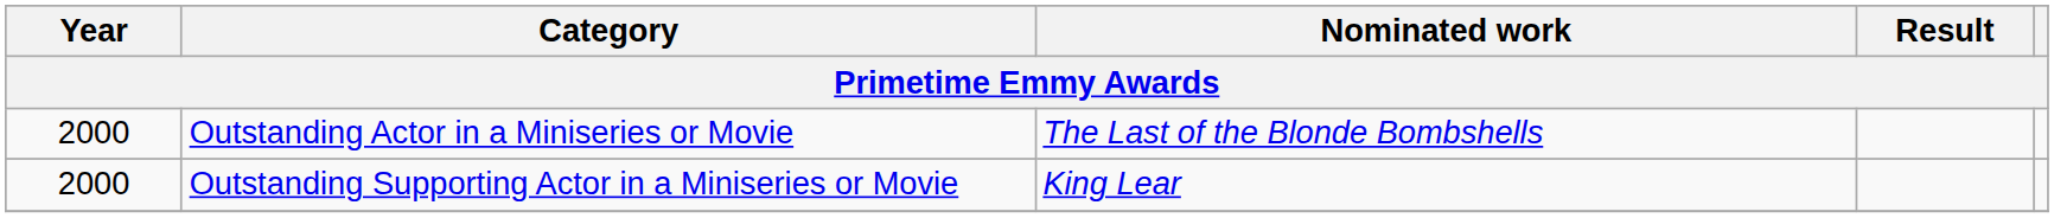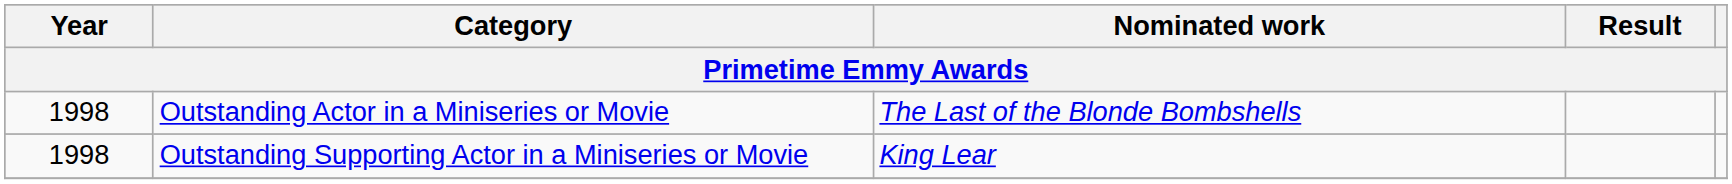Outstanding Actor in a Miniseries or Movie | Year: 2000 -> 1998
Outstanding Supporting Actor in a Miniseries or Movie | Year: 2000 -> 1998
